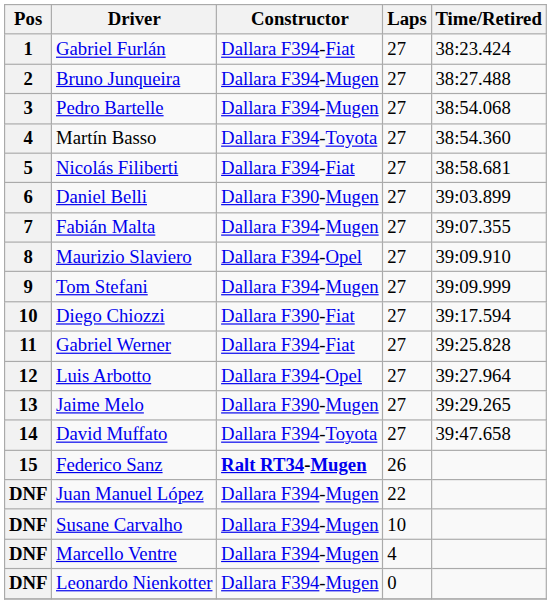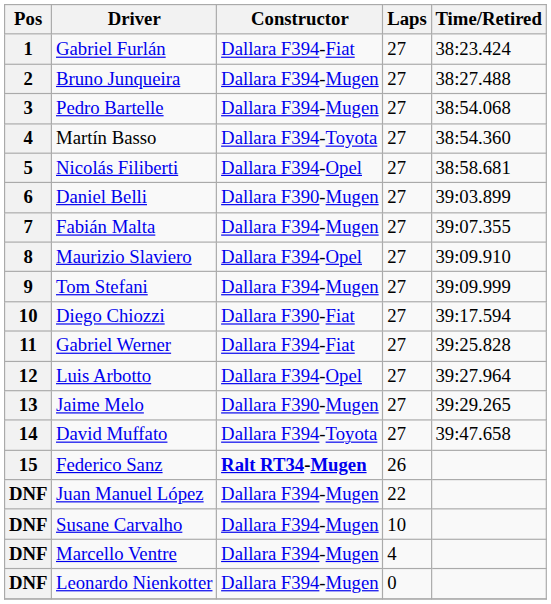Nicolás Filiberti | Constructor: Dallara F394-Fiat -> Dallara F394-Opel
